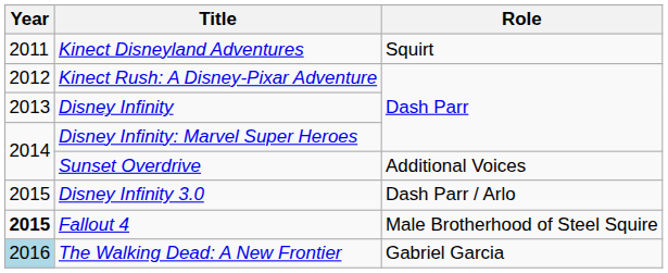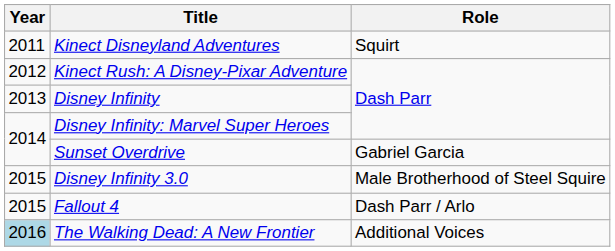Sunset Overdrive | Role: Additional Voices -> Gabriel Garcia
Disney Infinity 3.0 | Role: Dash Parr / Arlo -> Male Brotherhood of Steel Squire
Fallout 4 | Year: bold -> normal
Fallout 4 | Role: Male Brotherhood of Steel Squire -> Dash Parr / Arlo
The Walking Dead: A New Frontier | Role: Gabriel Garcia -> Additional Voices
